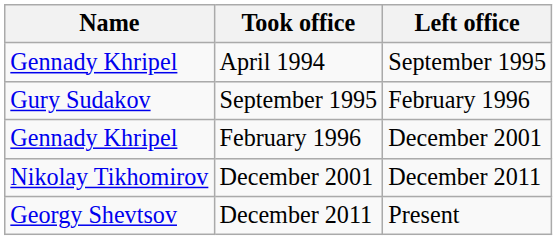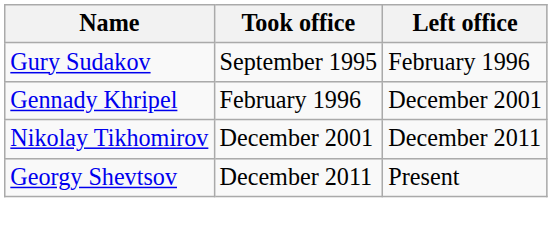- row: Gennady Khripel | April 1994 | September 1995
